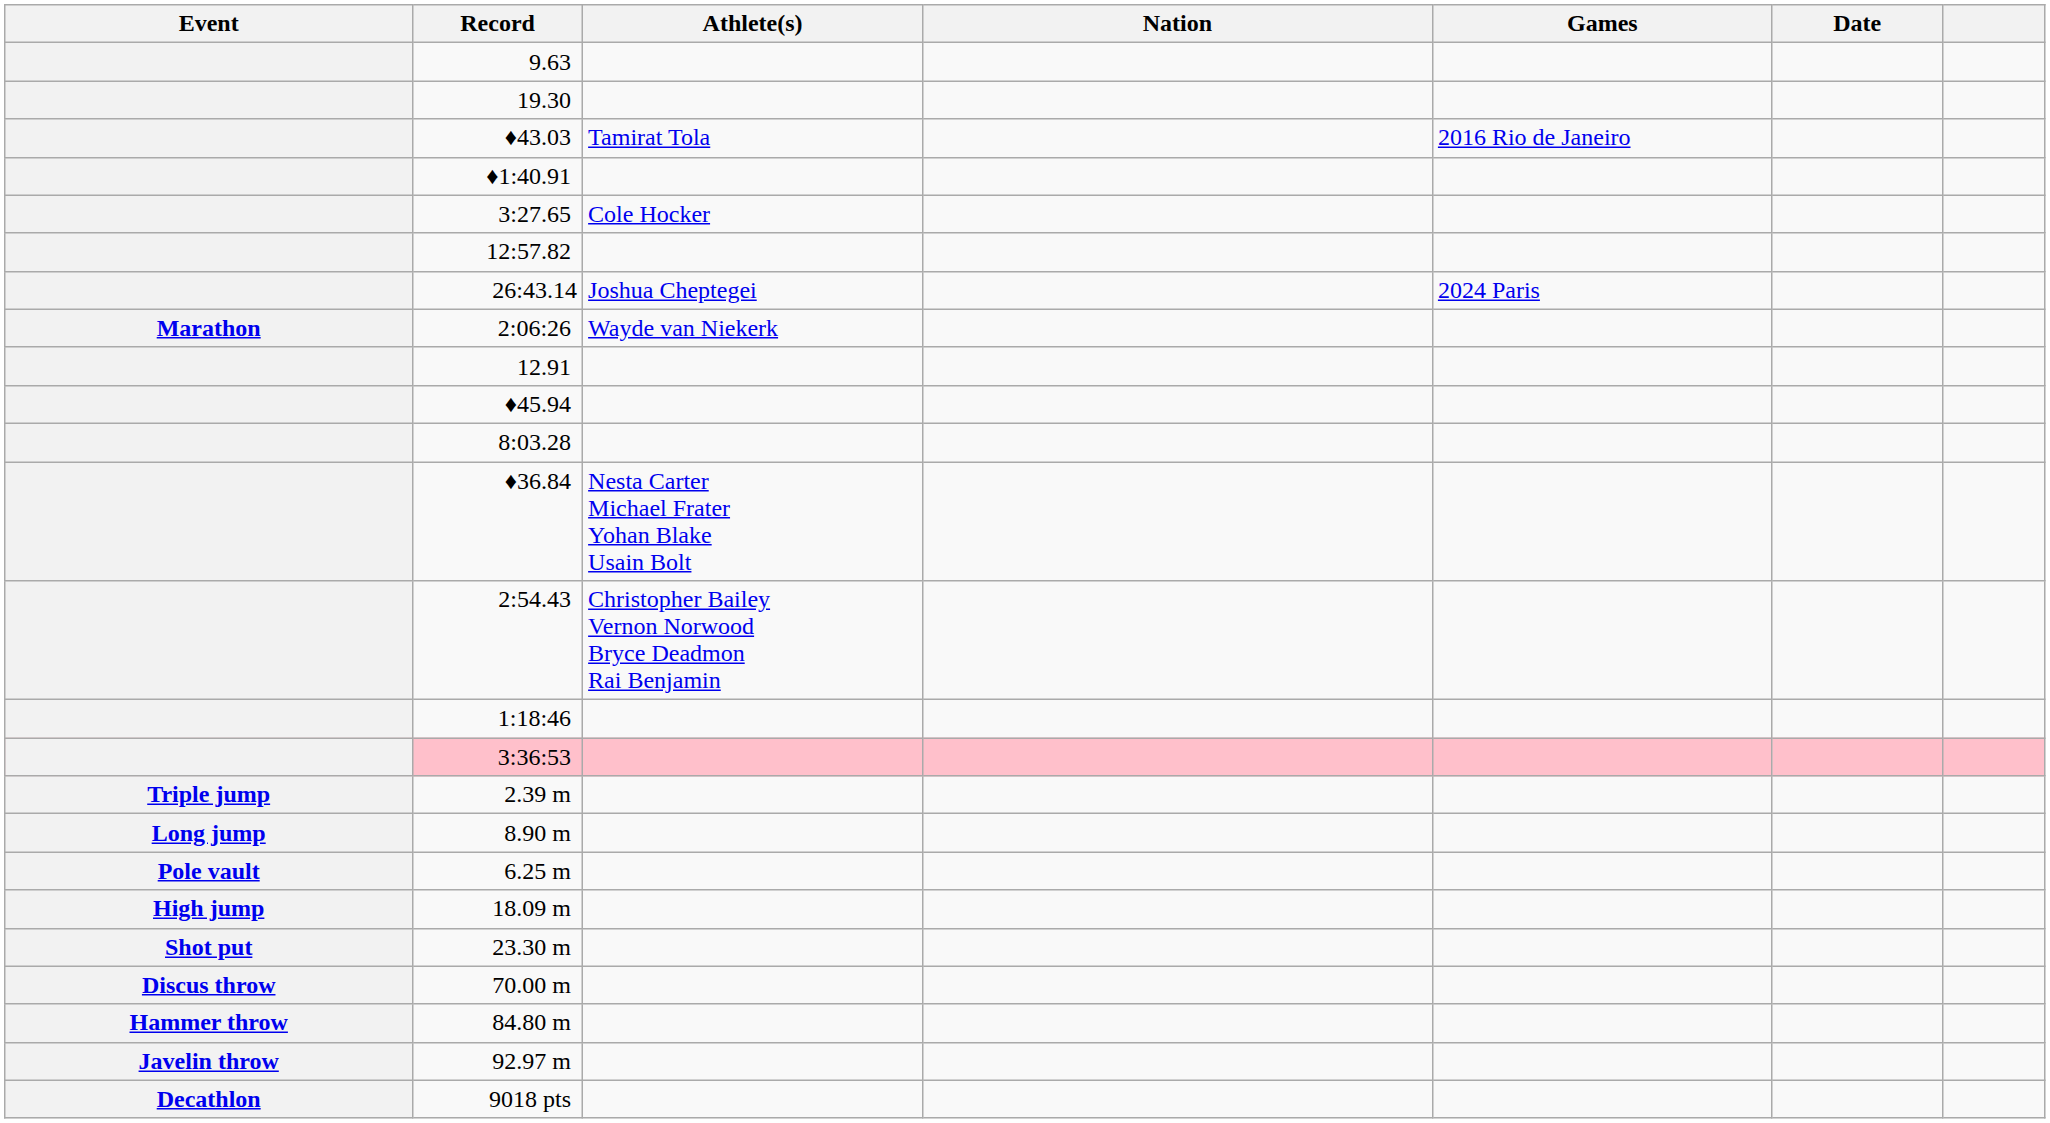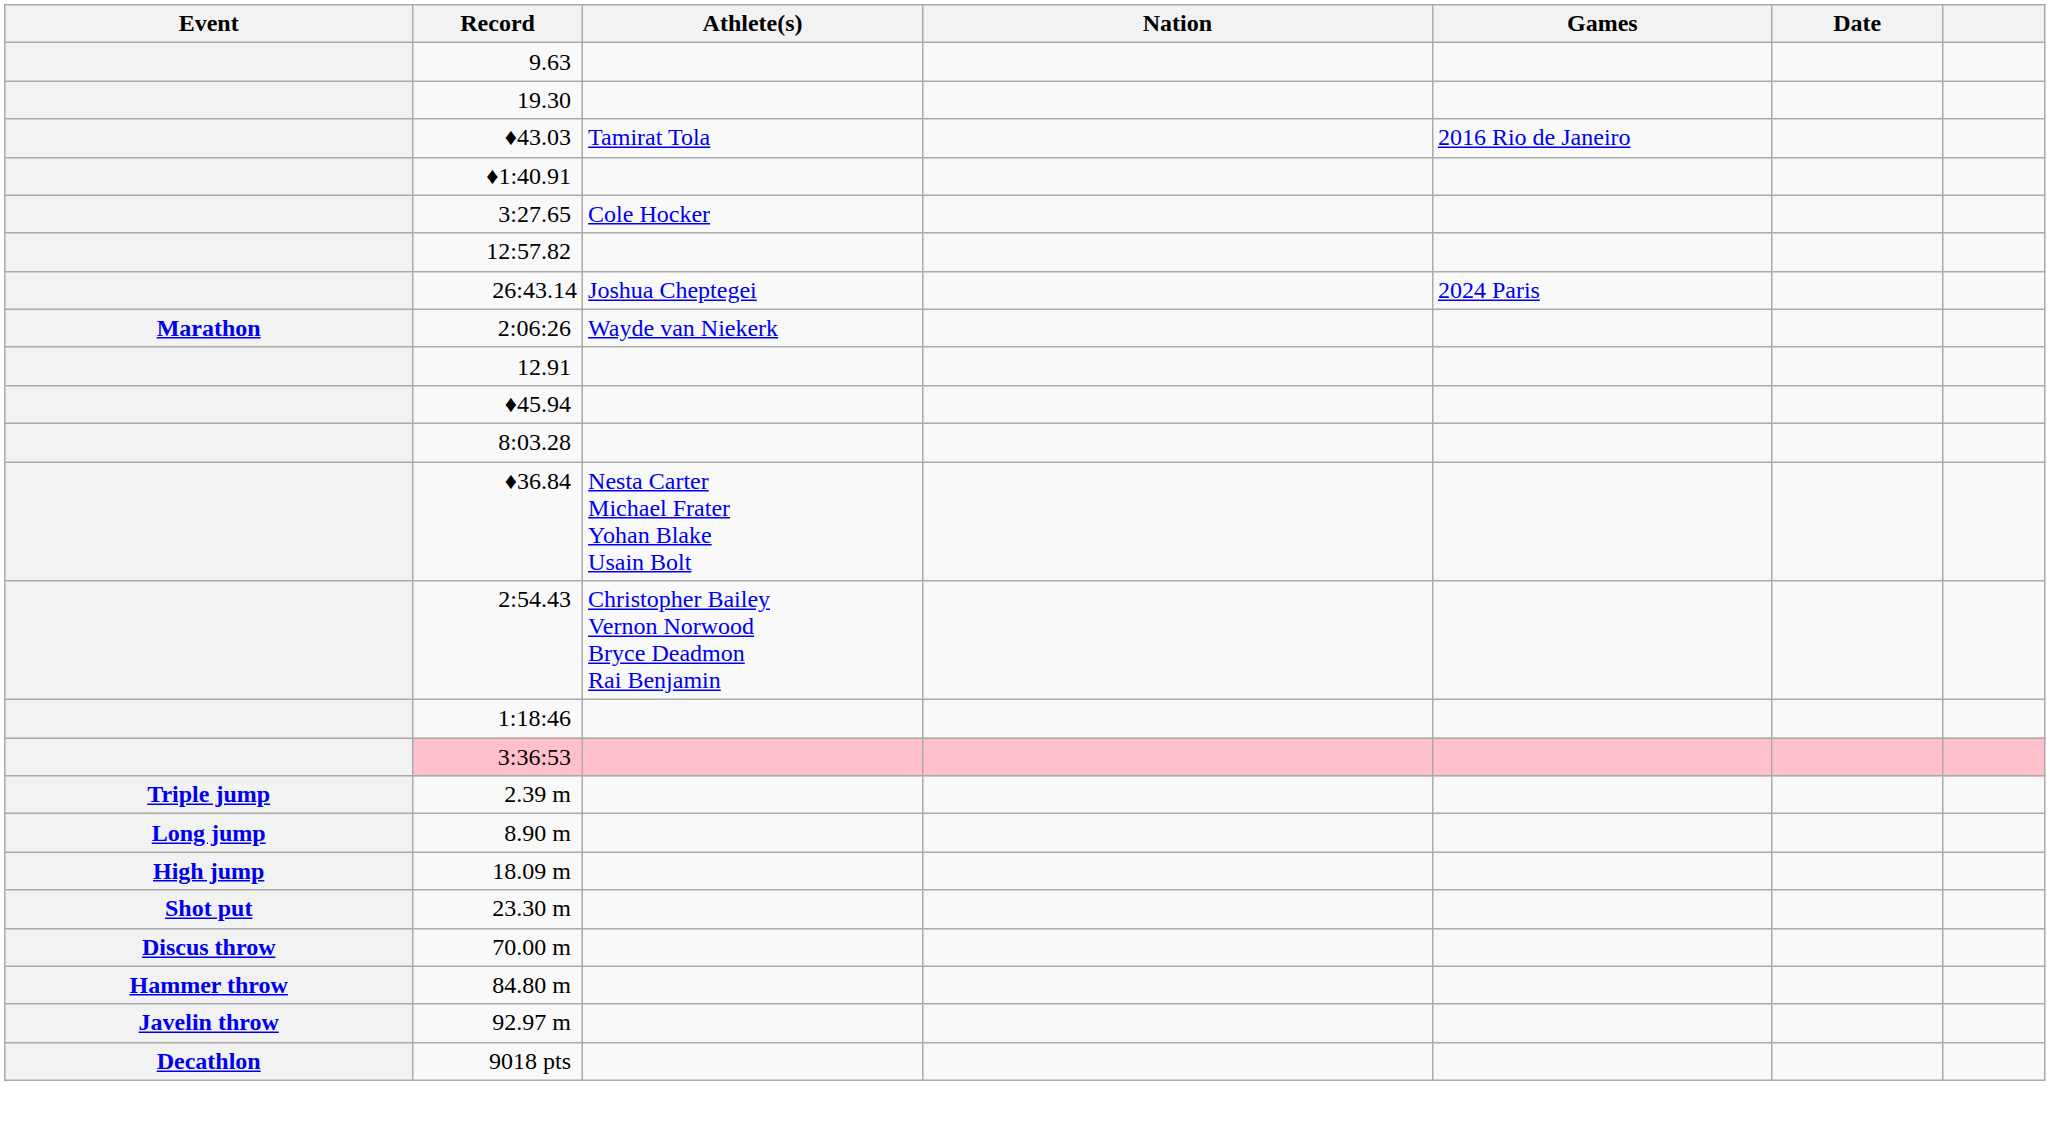- row: Pole vault | 6.25 m
